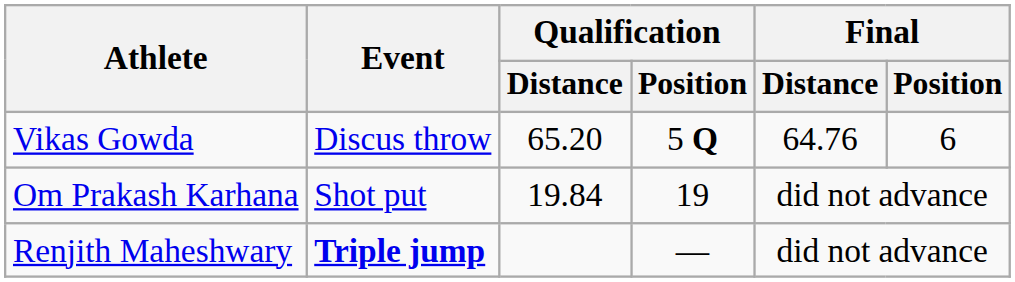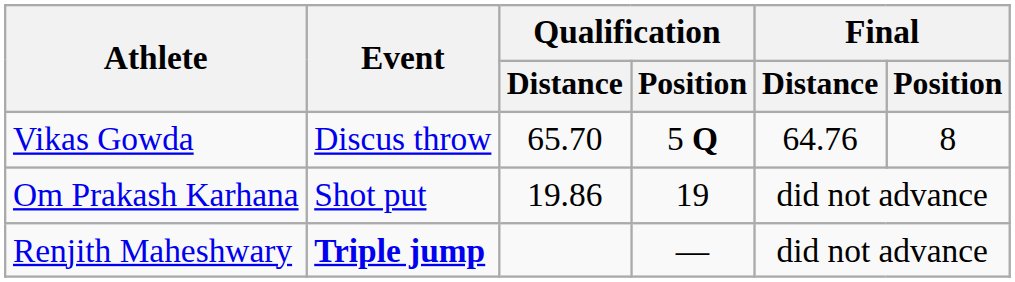Vikas Gowda | Qualification / Distance: 65.20 -> 65.70
Vikas Gowda | Final / Position: 6 -> 8
Om Prakash Karhana | Qualification / Distance: 19.84 -> 19.86
